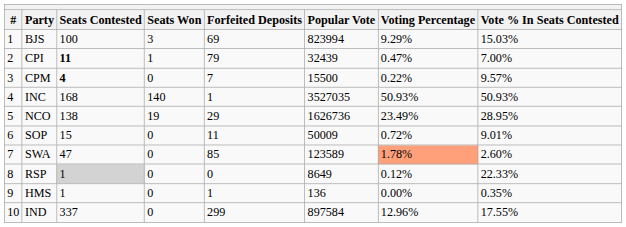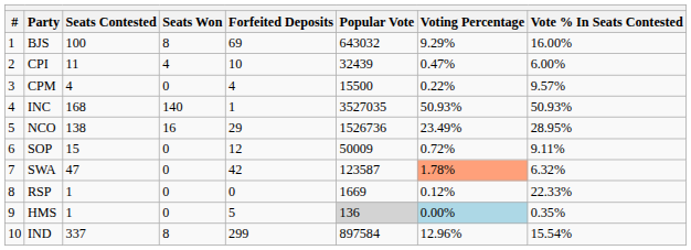BJS | Seats Won: 3 -> 8
BJS | Popular Vote: 823994 -> 643032
BJS | Vote % In Seats Contested: 15.03% -> 16.00%
CPI | Seats Contested: bold -> normal
CPI | Seats Won: 1 -> 4
CPI | Forfeited Deposits: 79 -> 10
CPI | Vote % In Seats Contested: 7.00% -> 6.00%
CPM | Seats Contested: bold -> normal
CPM | Forfeited Deposits: 7 -> 4
NCO | Seats Won: 19 -> 16
NCO | Popular Vote: 1626736 -> 1526736
SOP | Forfeited Deposits: 11 -> 12
SOP | Vote % In Seats Contested: 9.01% -> 9.11%
SWA | Forfeited Deposits: 85 -> 42
SWA | Popular Vote: 123589 -> 123587
SWA | Vote % In Seats Contested: 2.60% -> 6.32%
RSP | Seats Contested: lightgrey background -> no background
RSP | Popular Vote: 8649 -> 1669
HMS | Forfeited Deposits: 1 -> 5
HMS | Popular Vote: no background -> lightgrey background
HMS | Voting Percentage: no background -> lightblue background
IND | Seats Won: 0 -> 8
IND | Vote % In Seats Contested: 17.55% -> 15.54%
